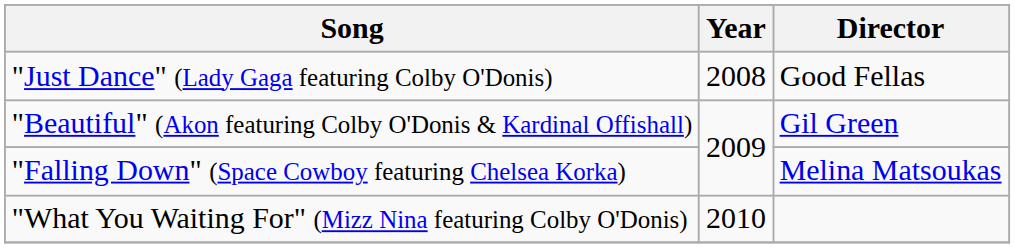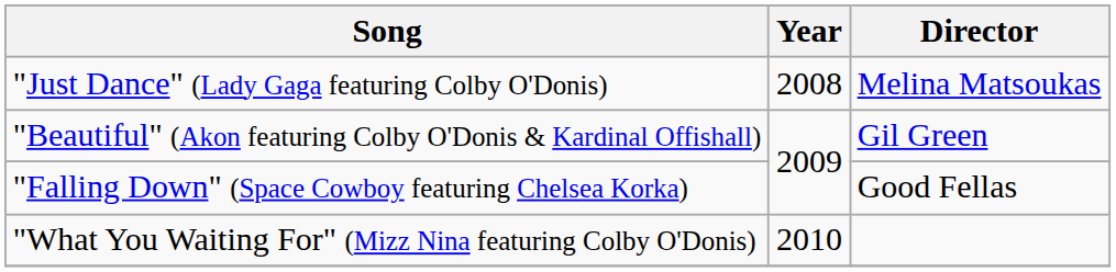"Just Dance" (Lady Gaga featuring Colby O'Donis) | Director: Good Fellas -> Melina Matsoukas
"Falling Down" (Space Cowboy featuring Chelsea Korka) | Director: Melina Matsoukas -> Good Fellas
